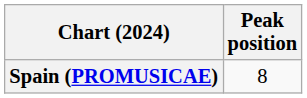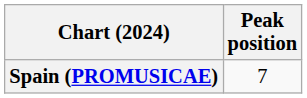Spain (PROMUSICAE) | Peak position: 8 -> 7
